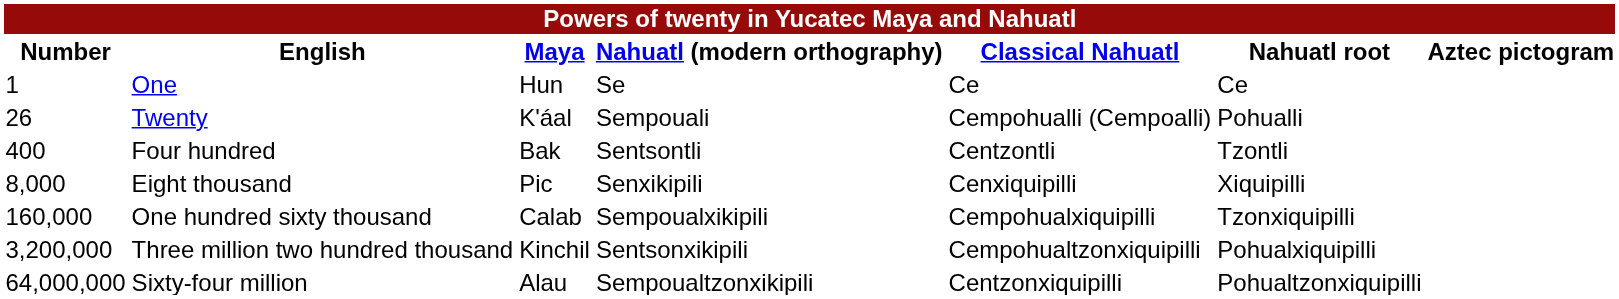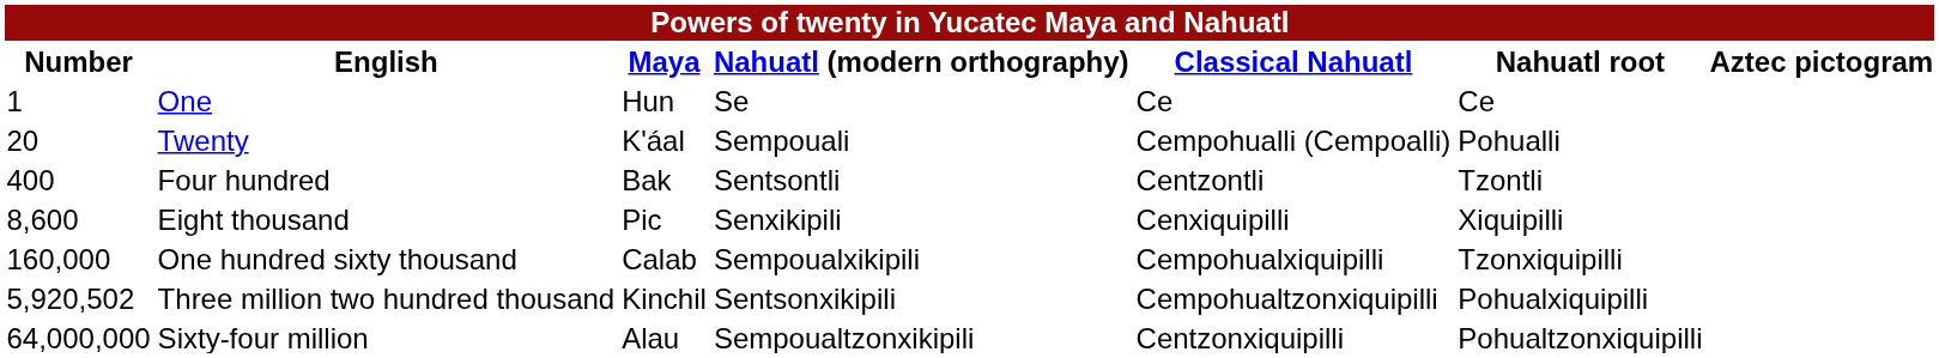Twenty | Number: 26 -> 20
Eight thousand | Number: 8,000 -> 8,600
Three million two hundred thousand | Number: 3,200,000 -> 5,920,502
